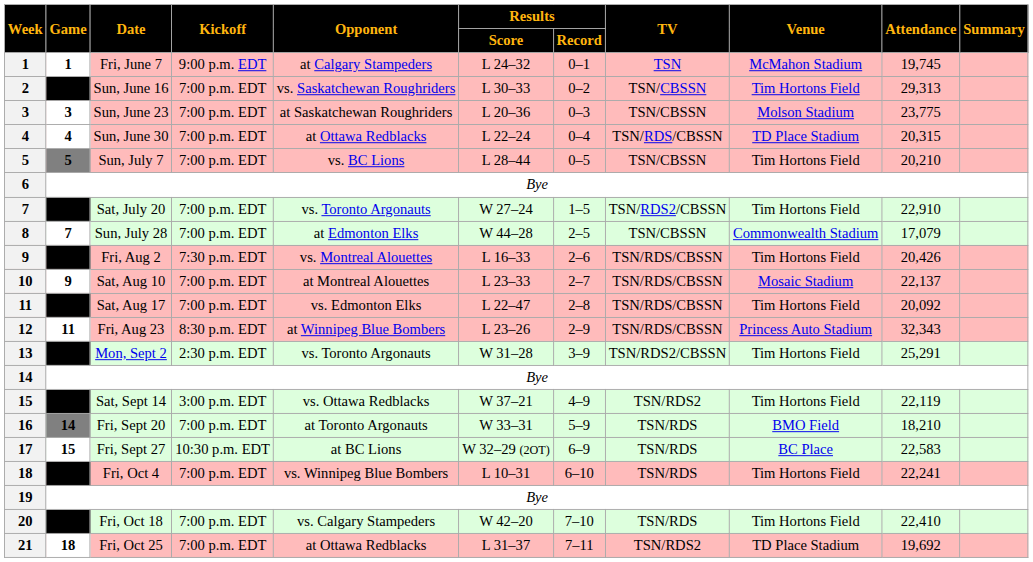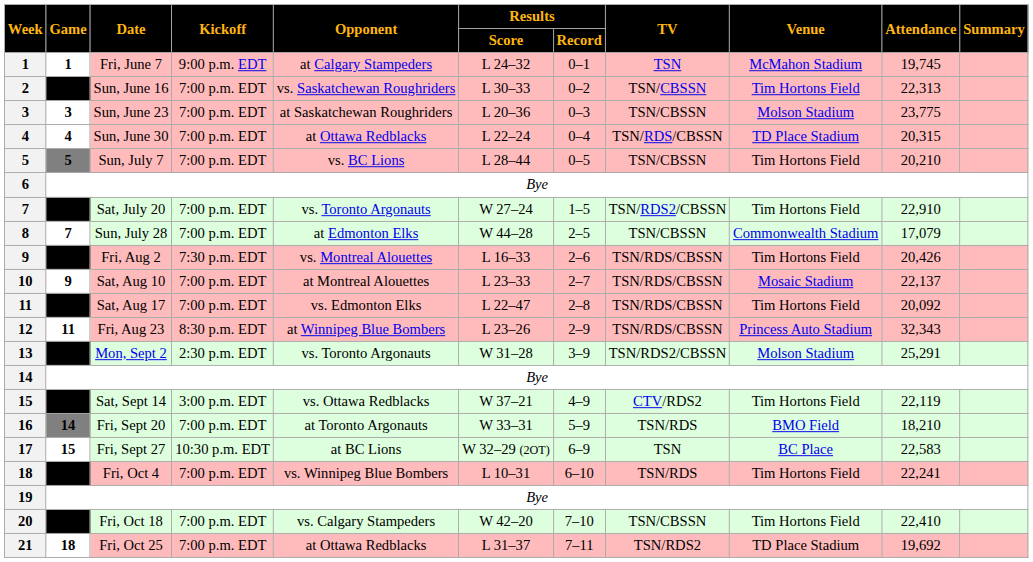Sun, June 16 | Attendance: 29,313 -> 22,313
Mon, Sept 2 | Venue: Tim Hortons Field -> Molson Stadium
Sat, Sept 14 | TV: TSN/RDS2 -> CTV/RDS2
Fri, Sept 27 | TV: TSN/RDS -> TSN
Fri, Oct 18 | TV: TSN/RDS -> TSN/CBSSN
